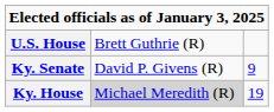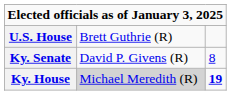Ky. Senate | column 3: 9 -> 8
Ky. House | column 3: normal -> bold
